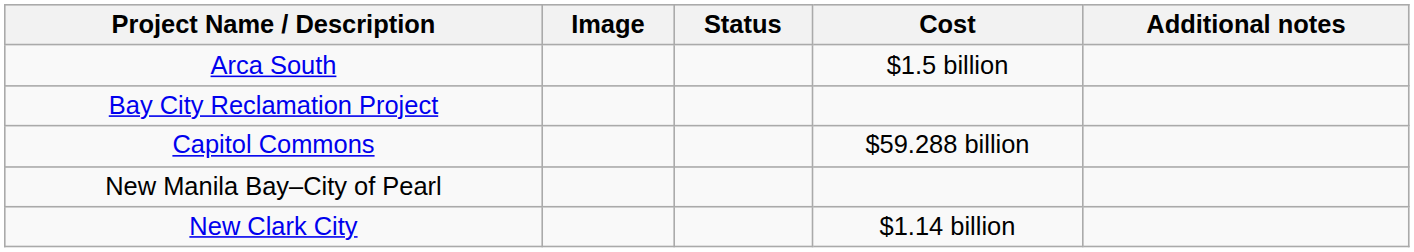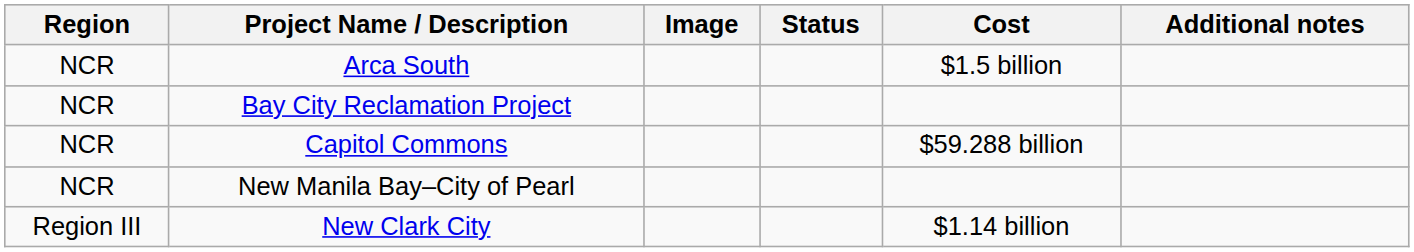+ column: Region | NCR | NCR | NCR | NCR | Region III
